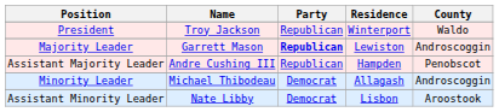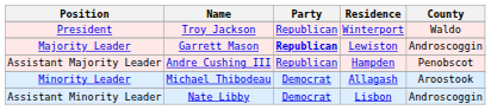Minority Leader | County: Androscoggin -> Aroostook
Assistant Minority Leader | County: Aroostook -> Androscoggin
